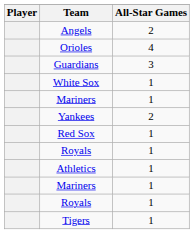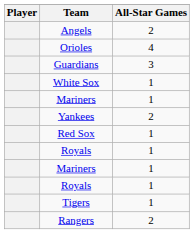- row: Athletics | 1
+ row: Rangers | 2
